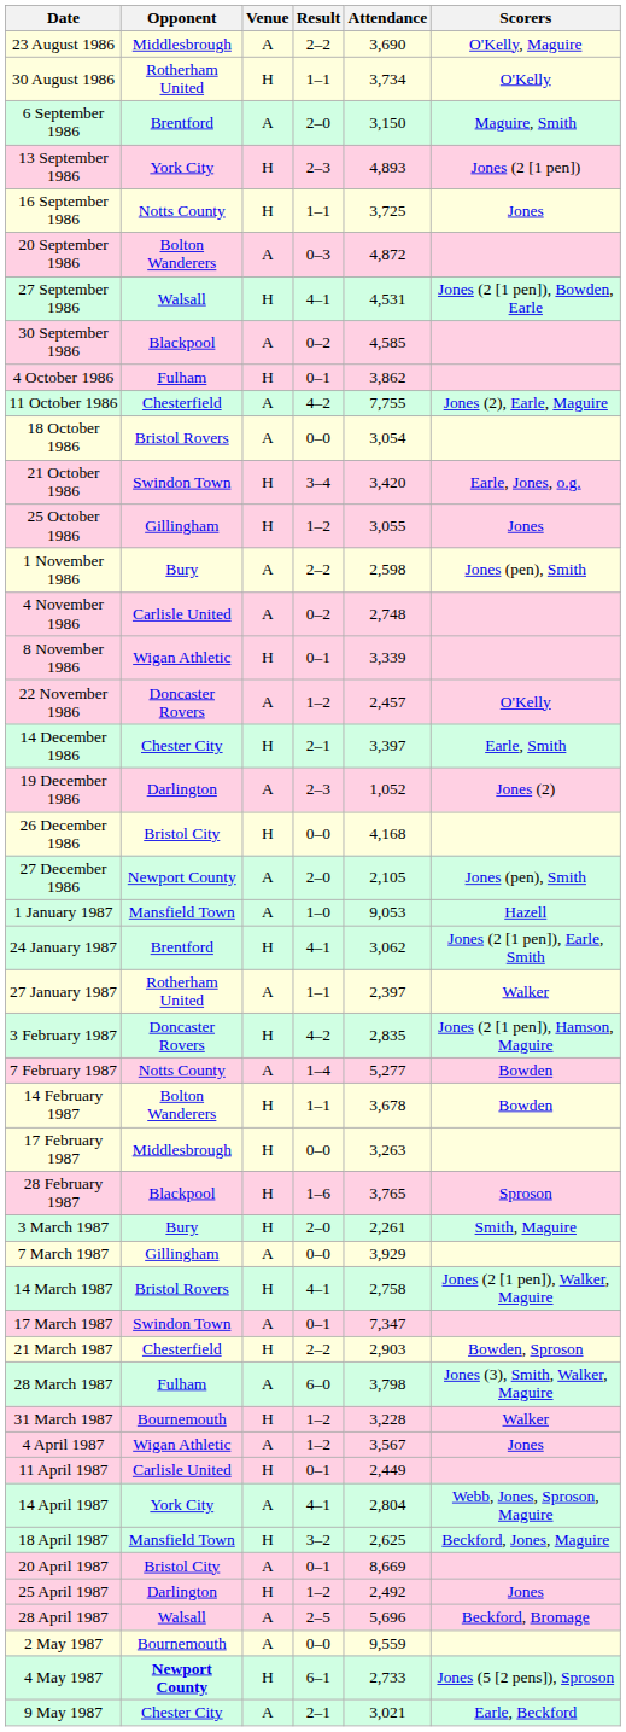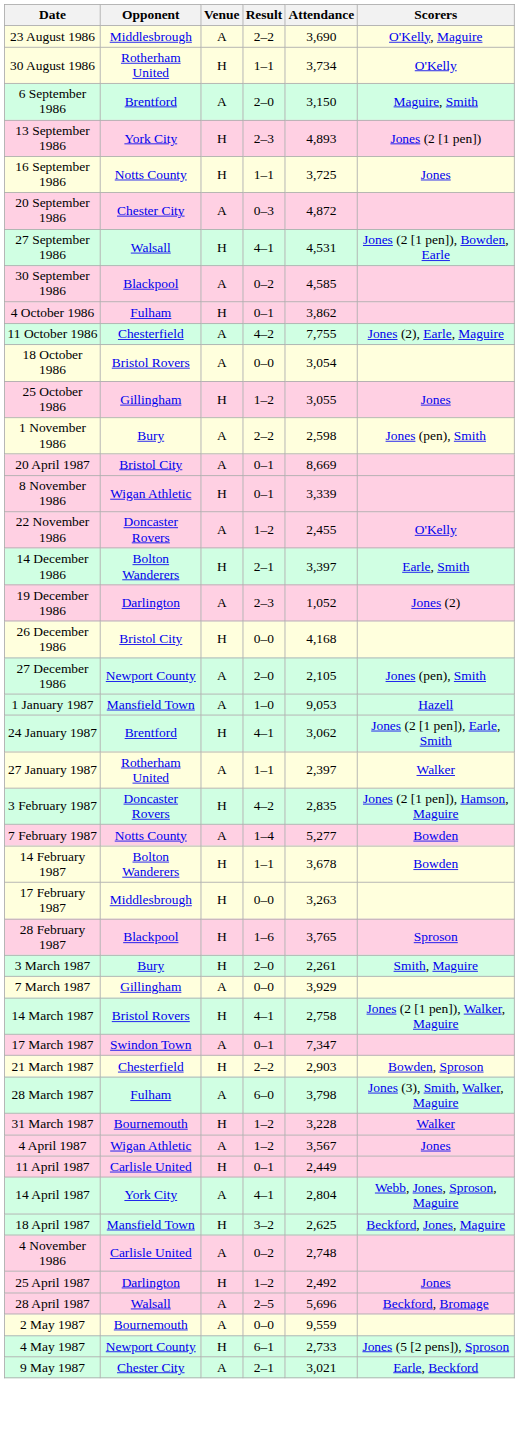20 September 1986 | Opponent: Bolton Wanderers -> Chester City
- row: 21 October 1986 | Swindon Town | H | 3–4 | 3,420 | Earle, Jones, o.g.
rows swapped: 4 November 1986 <-> 20 April 1987
22 November 1986 | Attendance: 2,457 -> 2,455
14 December 1986 | Opponent: Chester City -> Bolton Wanderers
4 May 1987 | Opponent: bold -> normal
